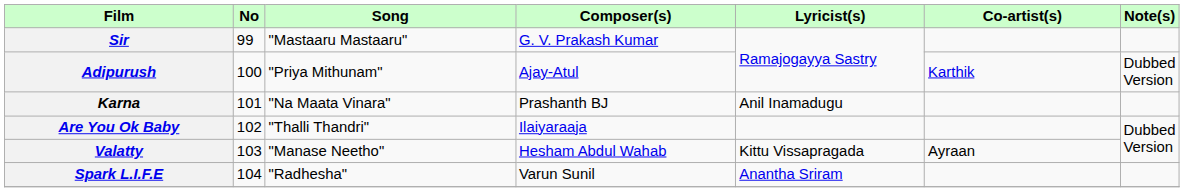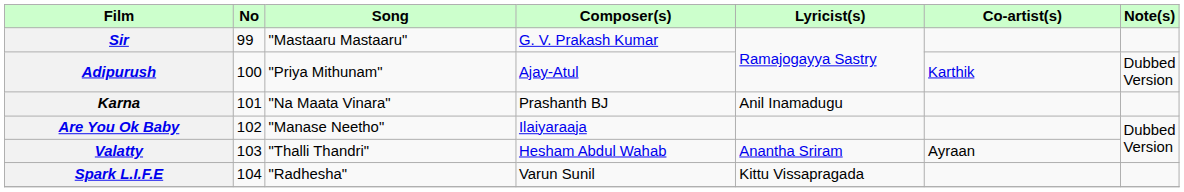Are You Ok Baby | Song: "Thalli Thandri" -> "Manase Neetho"
Valatty | Song: "Manase Neetho" -> "Thalli Thandri"
Valatty | Lyricist(s): Kittu Vissapragada -> Anantha Sriram
Spark L.I.F.E | Lyricist(s): Anantha Sriram -> Kittu Vissapragada
